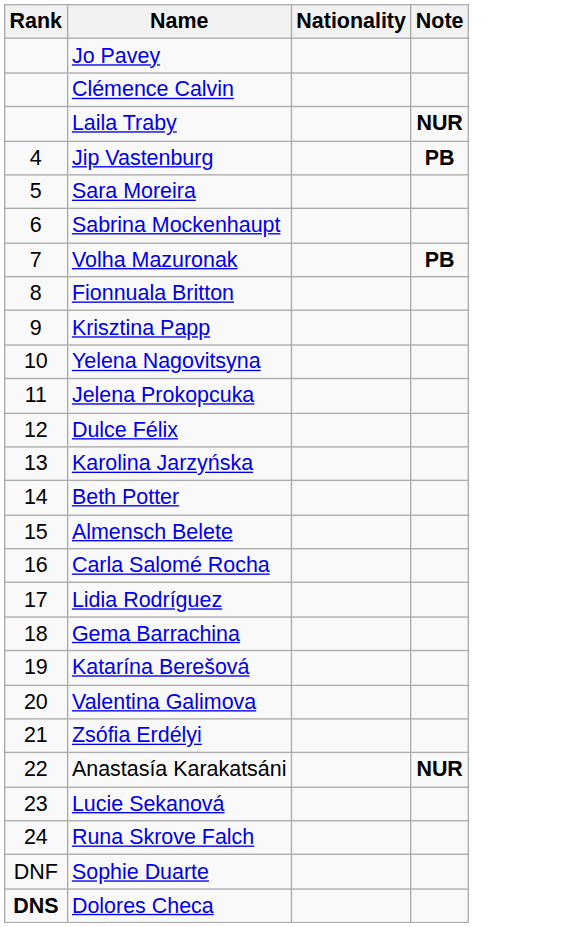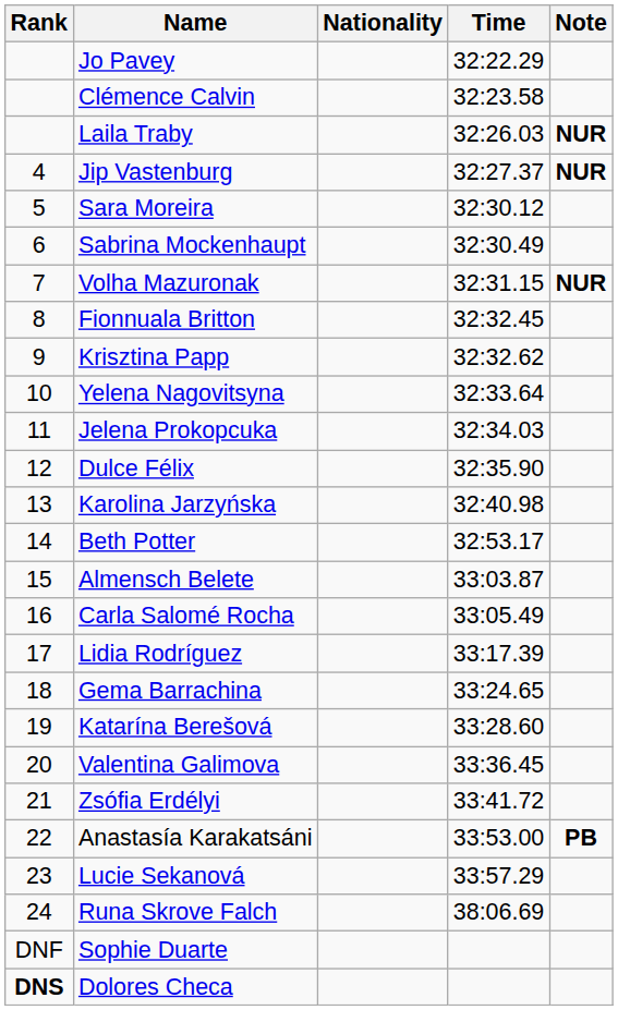+ column: Time | 32:22.29 | 32:23.58 | 32:26.03 | 32:27.37 | 32:30.12 | 32:30.49 | 32:31.15 | 32:32.45 | 32:32.62 | 32:33.64 | 32:34.03 | 32:35.90 | 32:40.98 | 32:53.17 | 33:03.87 | 33:05.49 | 33:17.39 | 33:24.65 | 33:28.60 | 33:36.45 | 33:41.72 | 33:53.00 | 33:57.29 | 38:06.69
Jip Vastenburg | Note: PB -> NUR
Volha Mazuronak | Note: PB -> NUR
Anastasía Karakatsáni | Note: NUR -> PB
